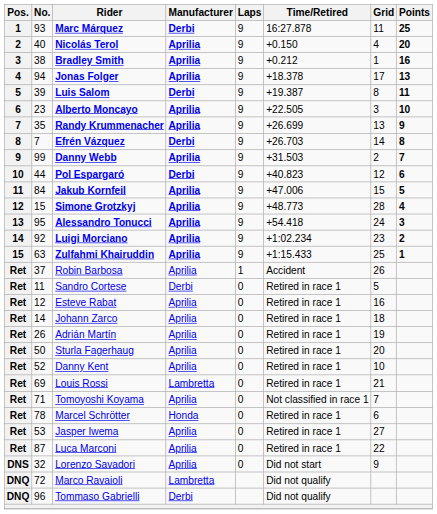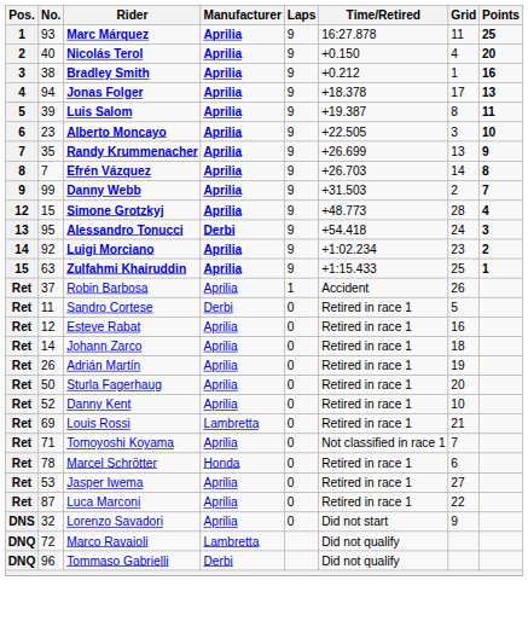Marc Márquez | Manufacturer: Derbi -> Aprilia
Luis Salom | Manufacturer: Derbi -> Aprilia
Efrén Vázquez | Manufacturer: Derbi -> Aprilia
- row: 10 | 44 | Pol Espargaró | Derbi | 9 | +40.823 | 12 | 6
- row: 11 | 84 | Jakub Kornfeil | Aprilia | 9 | +47.006 | 15 | 5
Alessandro Tonucci | Manufacturer: Aprilia -> Derbi
